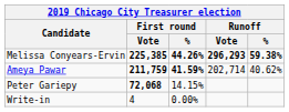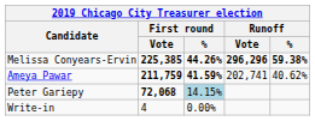Melissa Conyears-Ervin | Runoff / Vote: 296,293 -> 296,296
Ameya Pawar | Runoff / Vote: 202,714 -> 202,741
Peter Gariepy | First round / %: no background -> lightblue background
